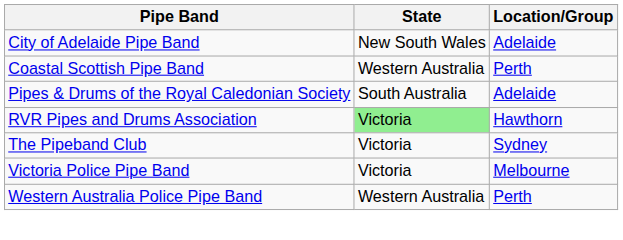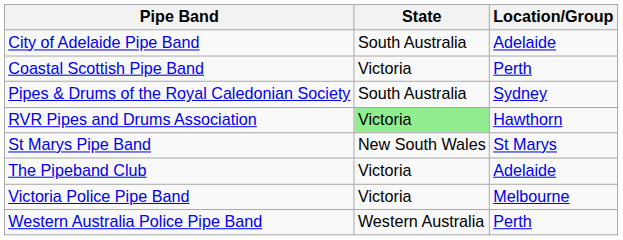City of Adelaide Pipe Band | State: New South Wales -> South Australia
Coastal Scottish Pipe Band | State: Western Australia -> Victoria
Pipes & Drums of the Royal Caledonian Society | Location/Group: Adelaide -> Sydney
+ row: St Marys Pipe Band | New South Wales | St Marys
The Pipeband Club | Location/Group: Sydney -> Adelaide
